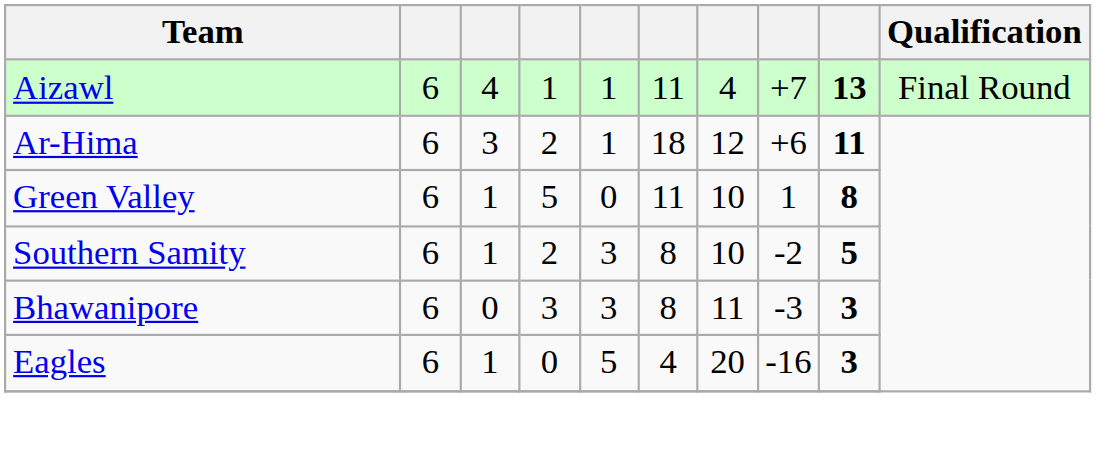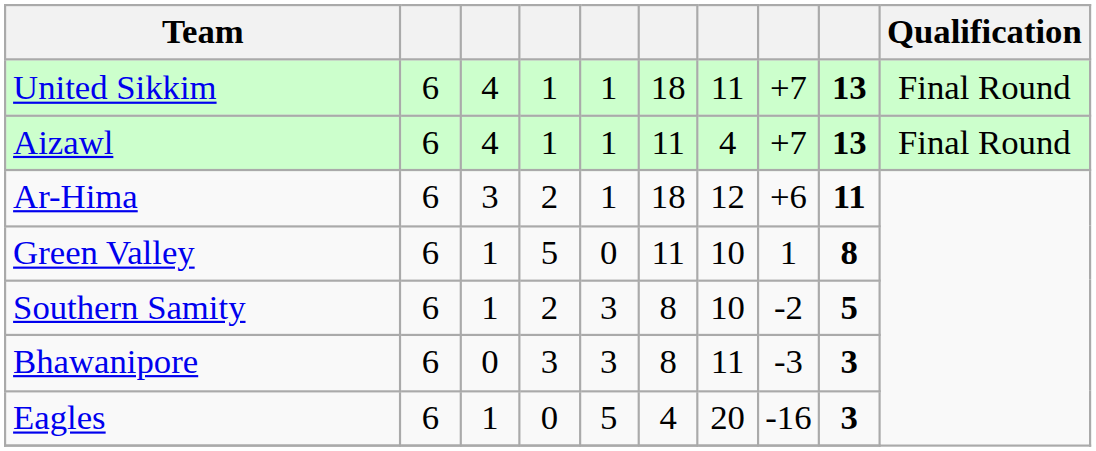+ row: United Sikkim | 6 | 4 | 1 | 1 | 18 | 11 | +7 | 13 | Final Round
